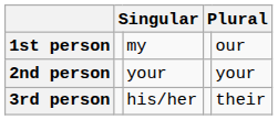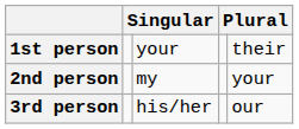1st person | column 3: my -> your
1st person | column 5: our -> their
2nd person | column 3: your -> my
3rd person | column 5: their -> our
